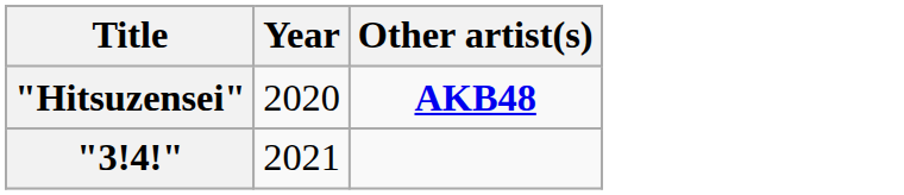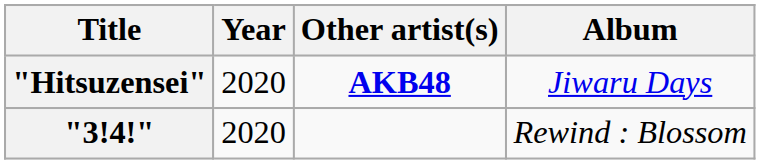+ column: Album | Jiwaru Days | Rewind : Blossom
"3!4!" | Year: 2021 -> 2020
